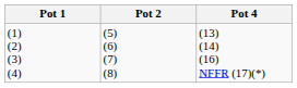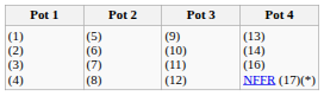+ column: Pot 3 | (9) (10) (11) (12)
